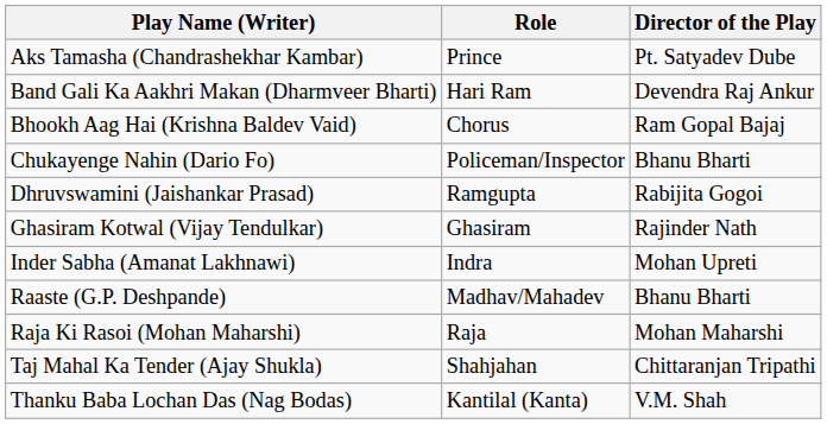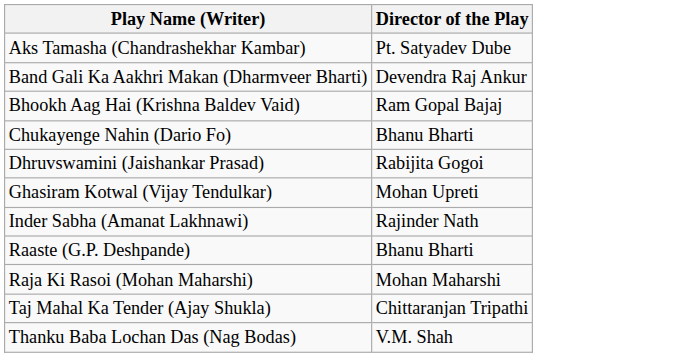- column: Role | Prince | Hari Ram | Chorus | Policeman/Inspector | Ramgupta | Ghasiram | Indra | Madhav/Mahadev | Raja | Shahjahan | Kantilal (Kanta)
Ghasiram Kotwal (Vijay Tendulkar) | Director of the Play: Rajinder Nath -> Mohan Upreti
Inder Sabha (Amanat Lakhnawi) | Director of the Play: Mohan Upreti -> Rajinder Nath
